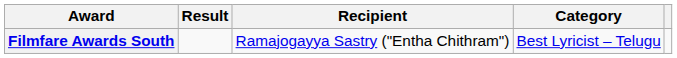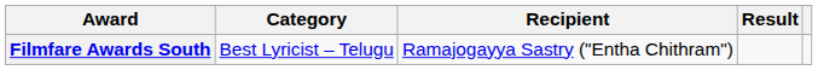columns swapped: Category <-> Result
